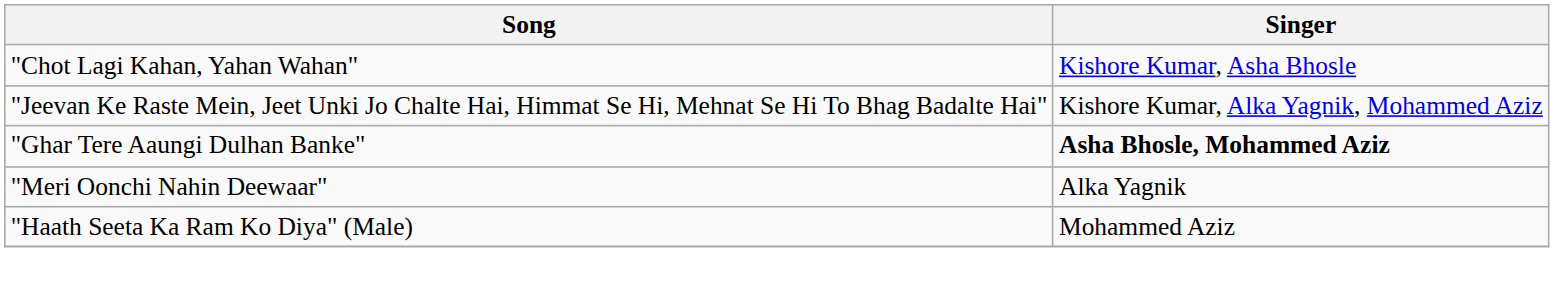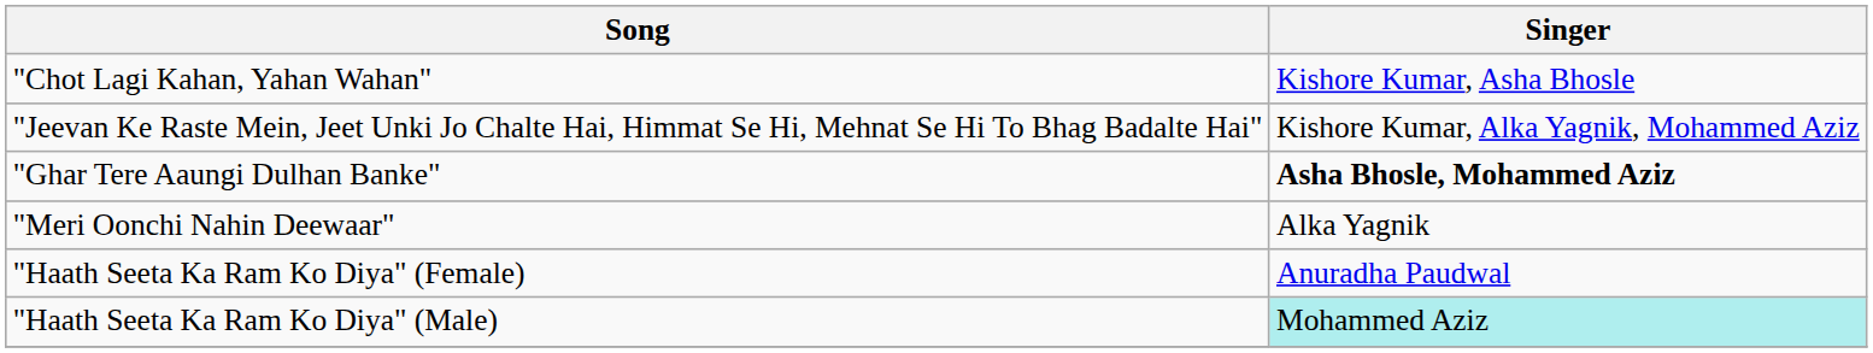+ row: "Haath Seeta Ka Ram Ko Diya" (Female) | Anuradha Paudwal
"Haath Seeta Ka Ram Ko Diya" (Male) | Singer: no background -> paleturquoise background
